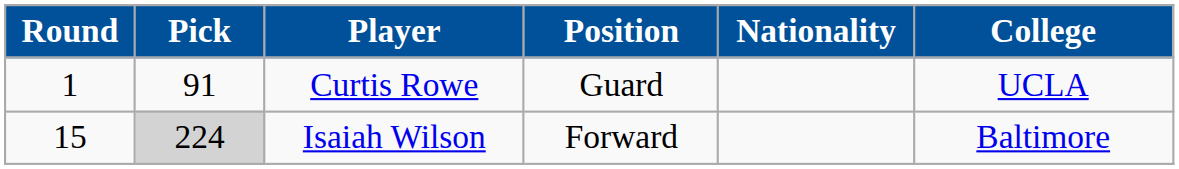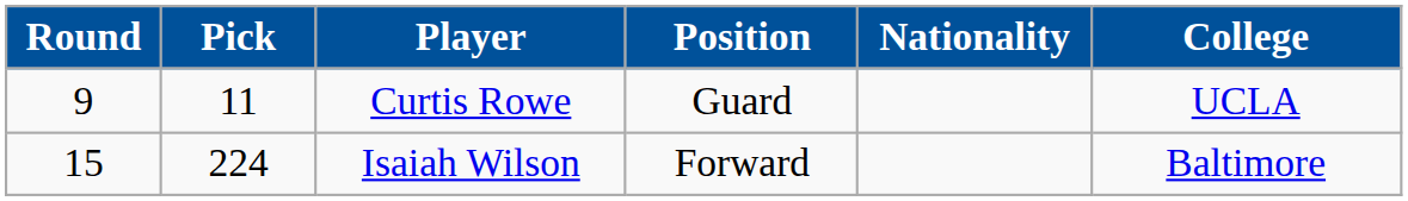Curtis Rowe | Round: 1 -> 9
Curtis Rowe | Pick: 91 -> 11
Isaiah Wilson | Pick: lightgrey background -> no background
